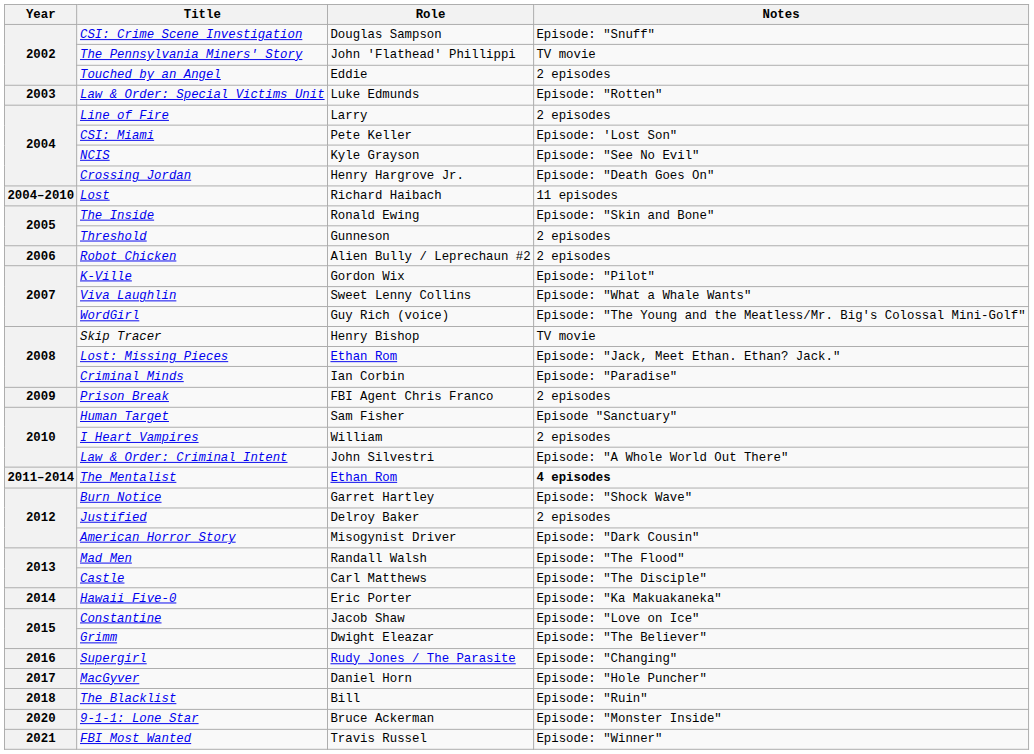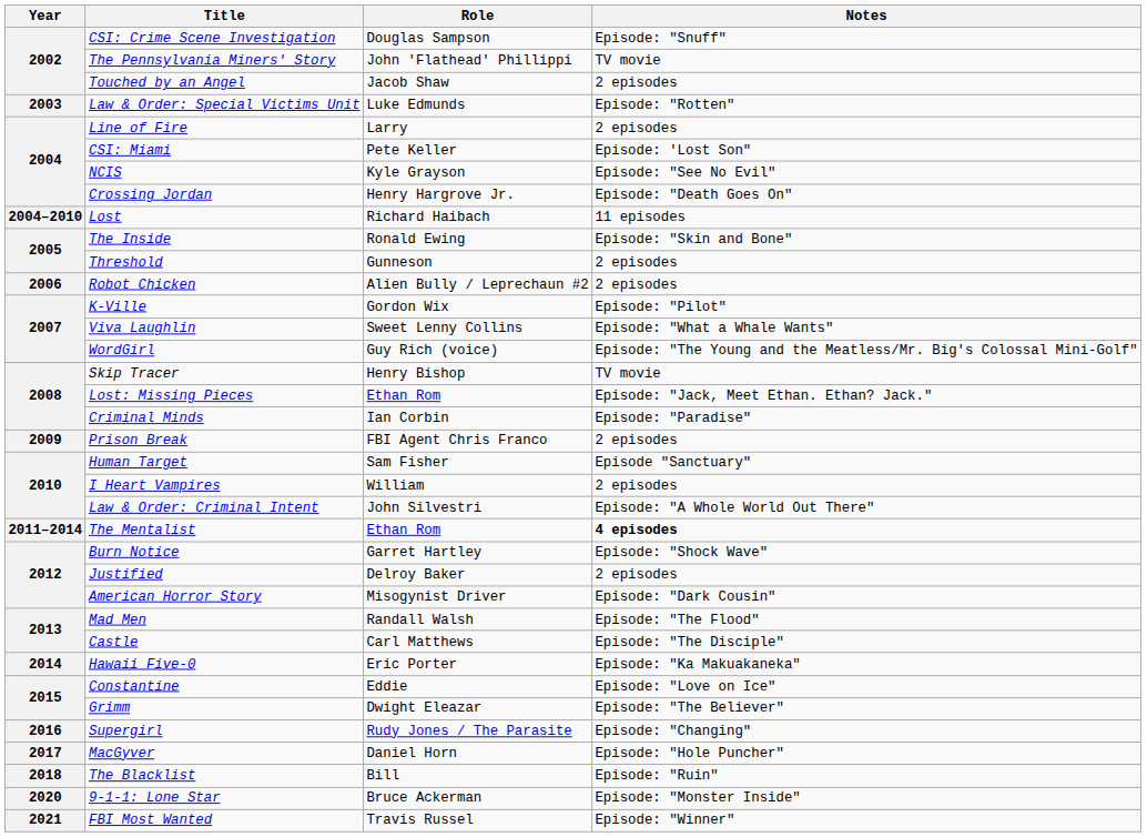Touched by an Angel | Role: Eddie -> Jacob Shaw
Constantine | Role: Jacob Shaw -> Eddie
